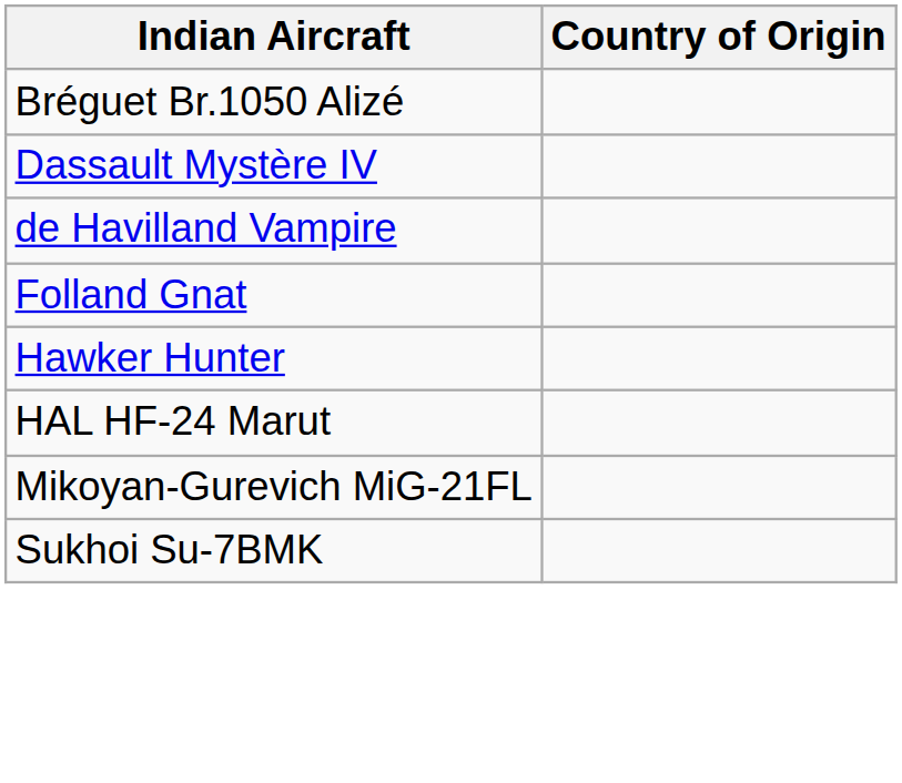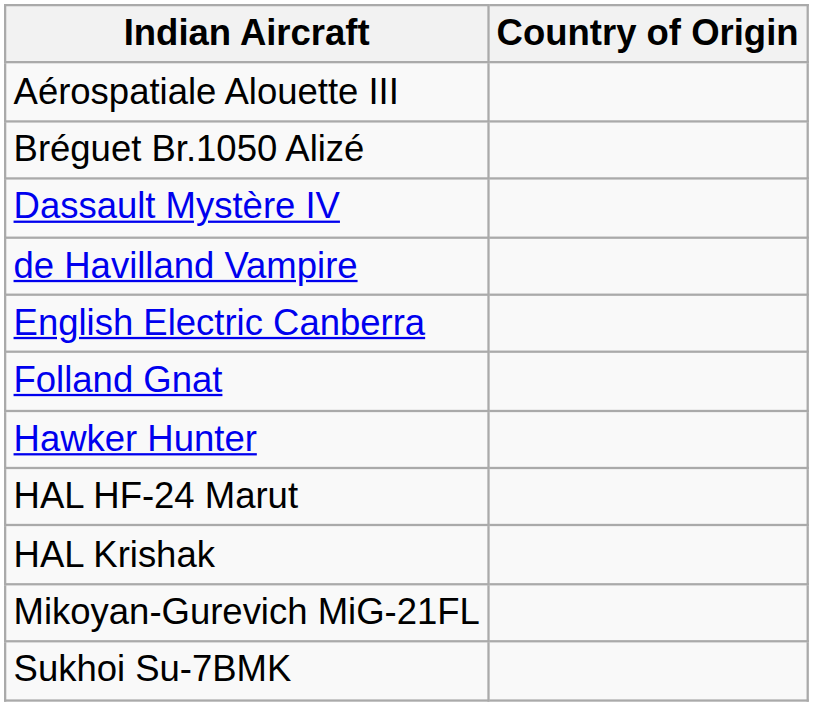+ row: Aérospatiale Alouette III
+ row: English Electric Canberra
+ row: HAL Krishak
